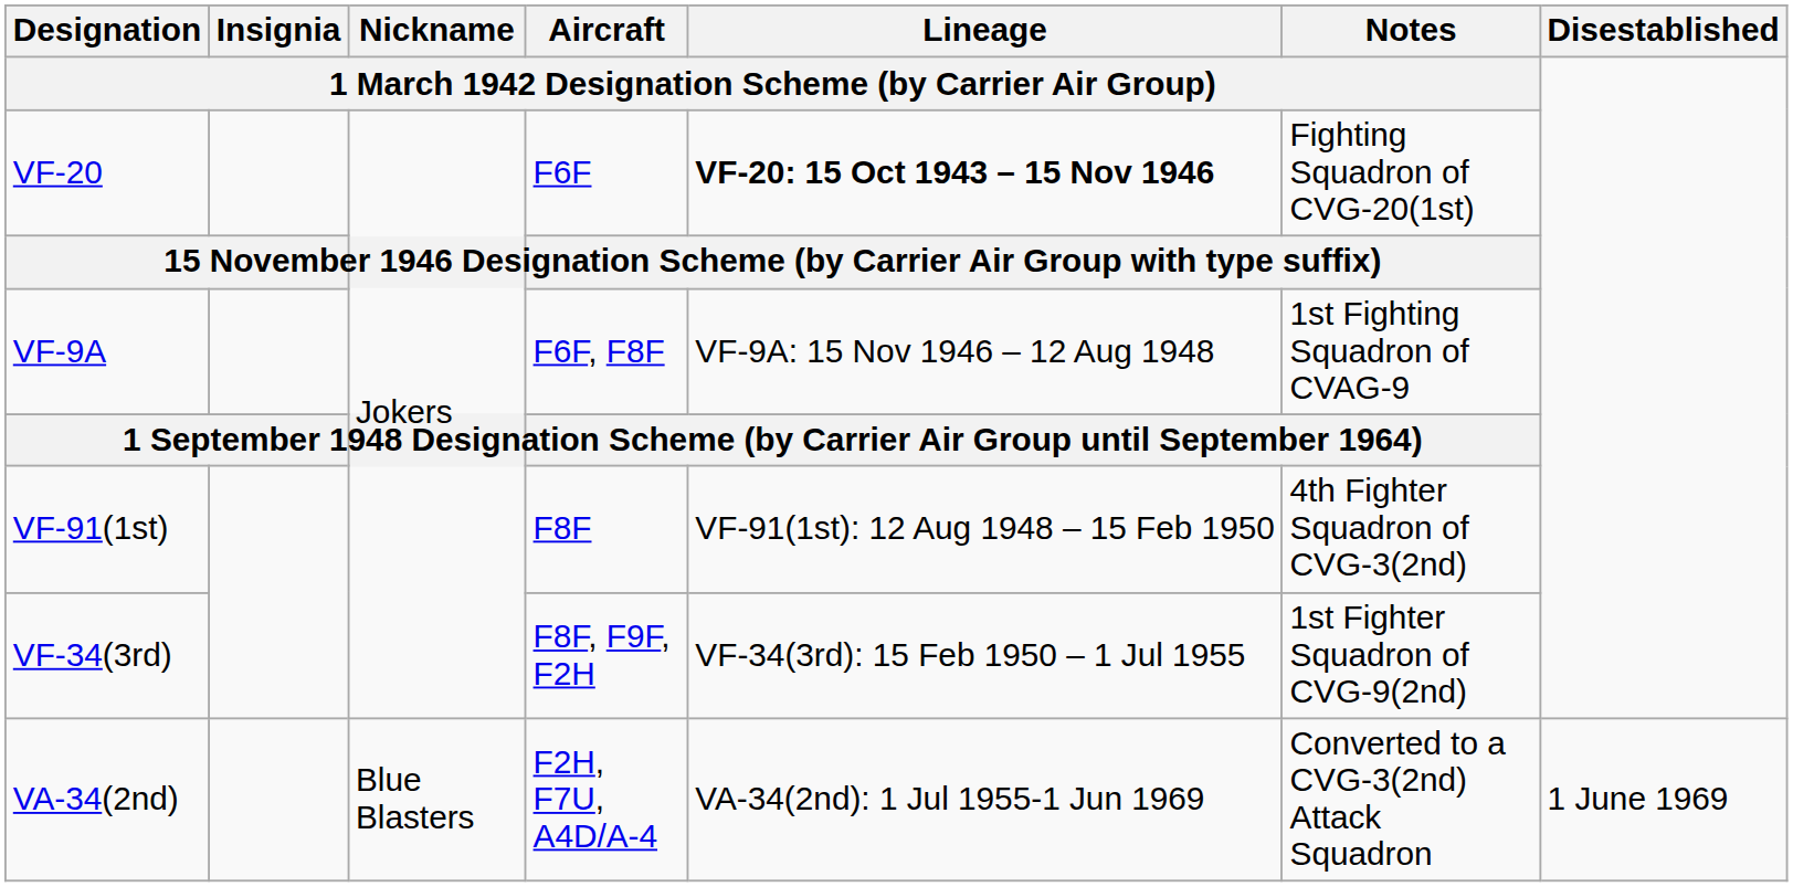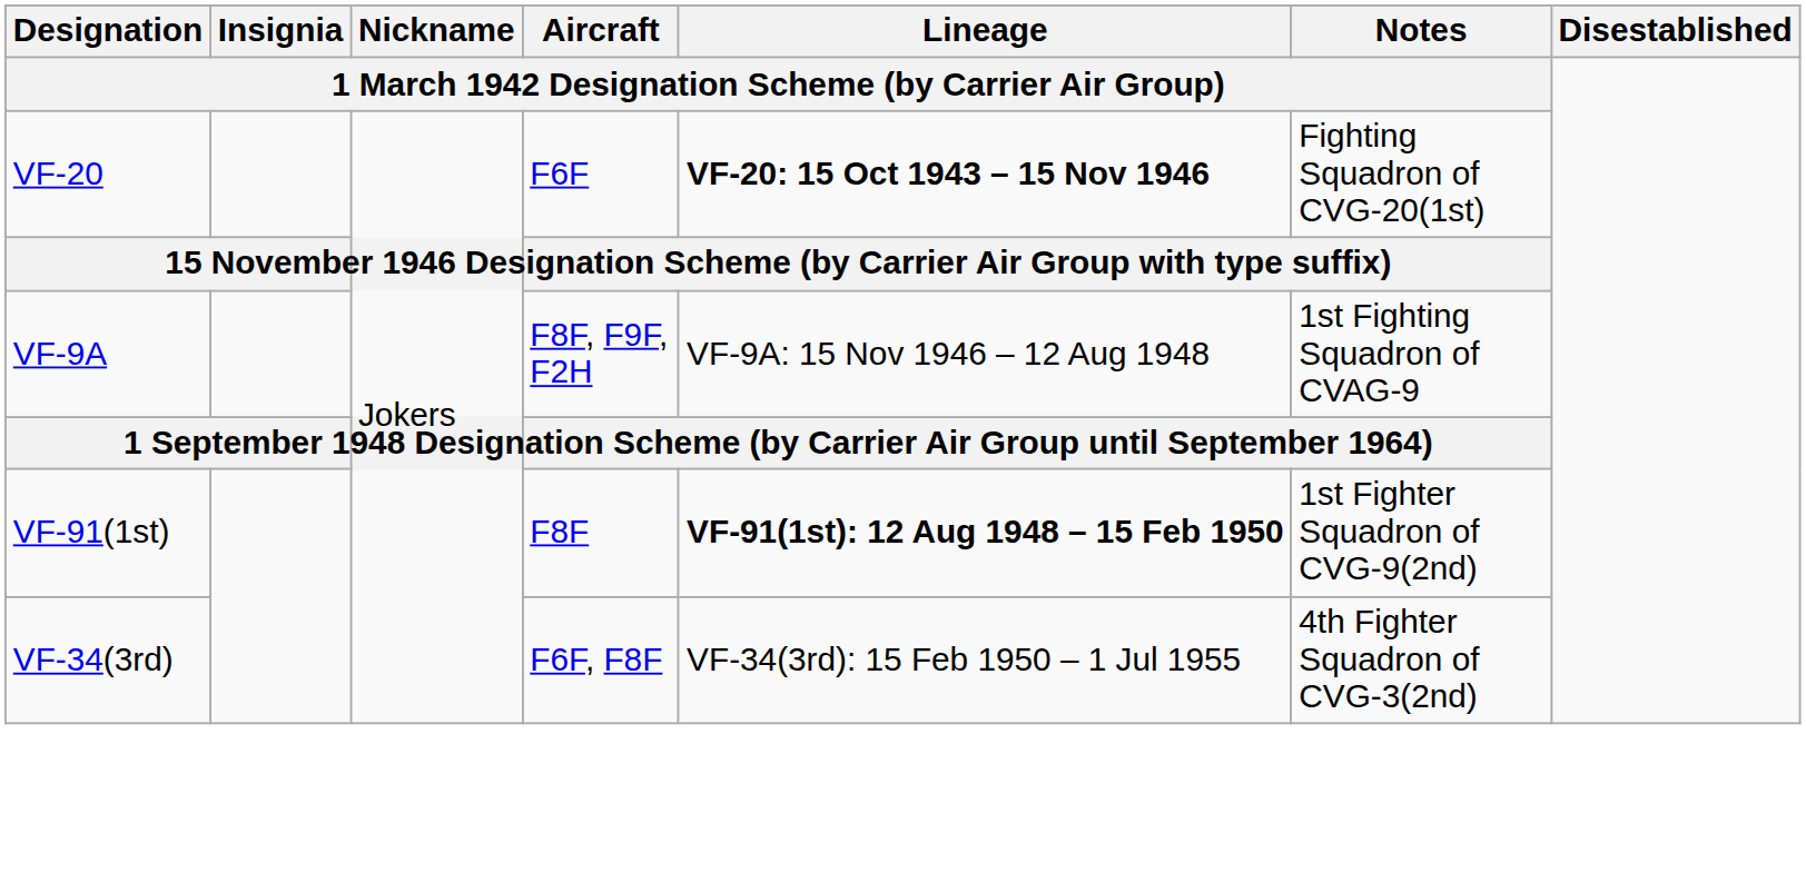VF-9A | column 4: F6F, F8F -> F8F, F9F, F2H
VF-91(1st) | column 5: normal -> bold
VF-91(1st) | column 6: 4th Fighter Squadron of CVG-3(2nd) -> 1st Fighter Squadron of CVG-9(2nd)
VF-34(3rd) | column 4: F8F, F9F, F2H -> F6F, F8F
VF-34(3rd) | column 6: 1st Fighter Squadron of CVG-9(2nd) -> 4th Fighter Squadron of CVG-3(2nd)
- row: VA-34(2nd) | Blue Blasters | F2H, F7U, A4D/A-4 | VA-34(2nd): 1 Jul 1955-1 Jun 1969 | Converted to a CVG-3(2nd) Attack Squadron | 1 June 1969
